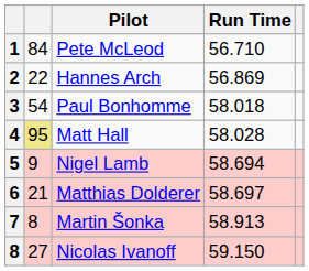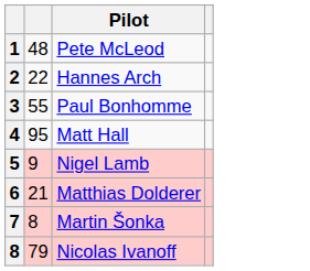- column: Run Time | 56.710 | 56.869 | 58.018 | 58.028 | 58.694 | 58.697 | 58.913 | 59.150
Pete McLeod | column 2: 84 -> 48
Paul Bonhomme | column 2: 54 -> 55
Matt Hall | column 2: khaki background -> no background
Nicolas Ivanoff | column 2: 27 -> 79
